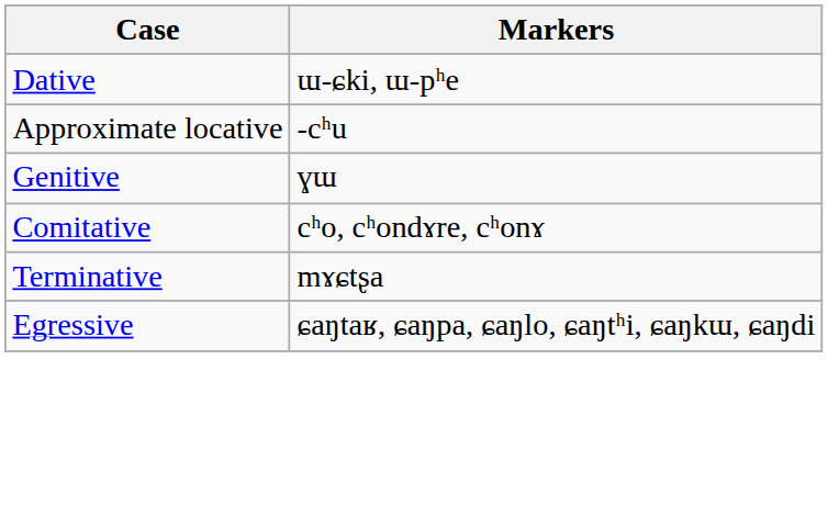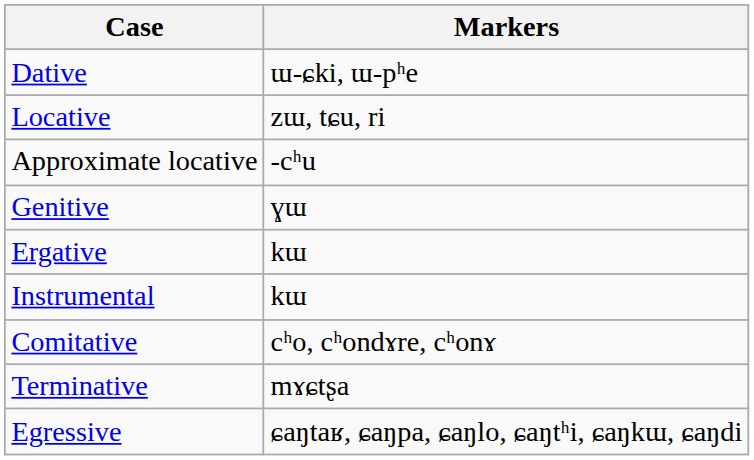+ row: Locative | zɯ, tɕu, ri
+ row: Ergative | kɯ
+ row: Instrumental | kɯ
